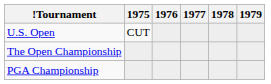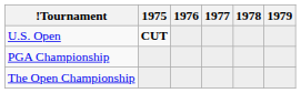U.S. Open | 1975: normal -> bold
rows swapped: The Open Championship <-> PGA Championship
